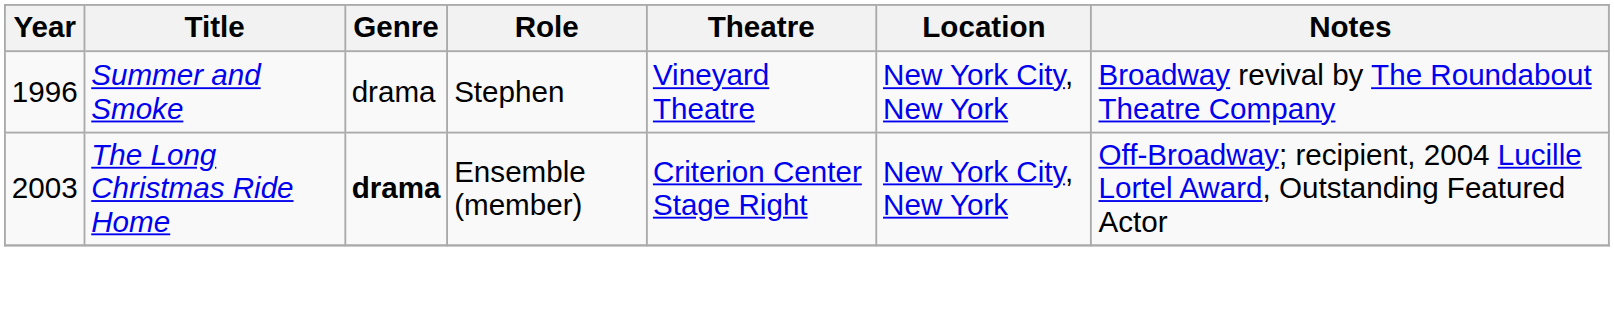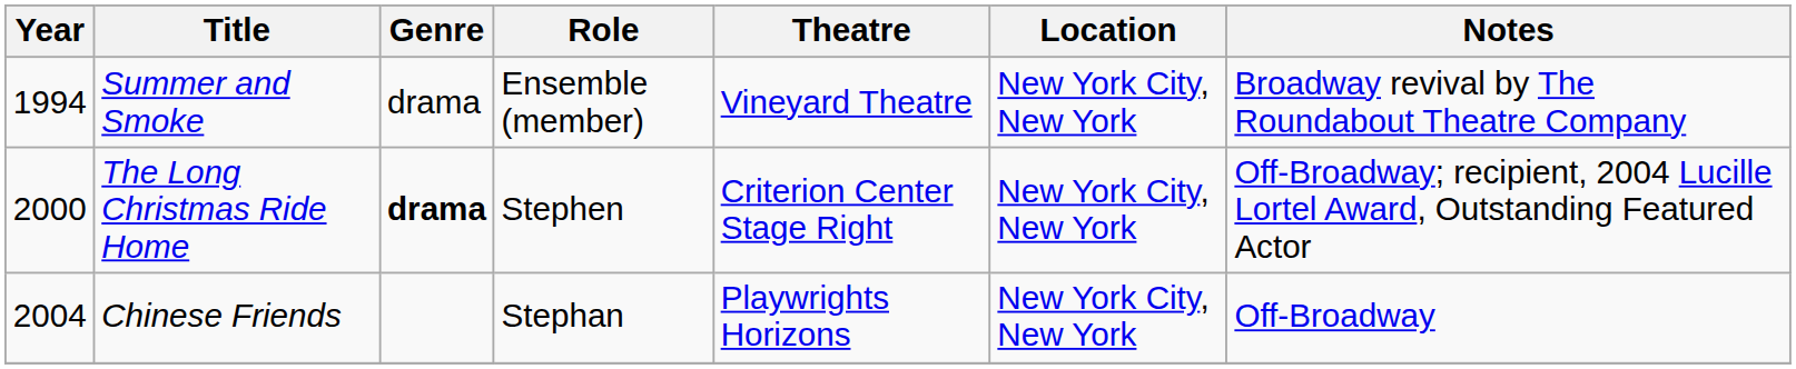Summer and Smoke | Year: 1996 -> 1994
Summer and Smoke | Role: Stephen -> Ensemble (member)
The Long Christmas Ride Home | Year: 2003 -> 2000
The Long Christmas Ride Home | Role: Ensemble (member) -> Stephen
+ row: 2004 | Chinese Friends | Stephan | Playwrights Horizons | New York City, New York | Off-Broadway
